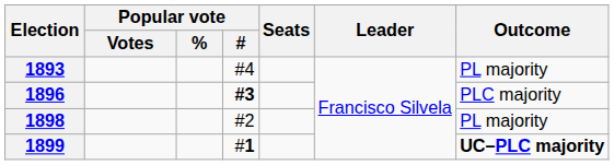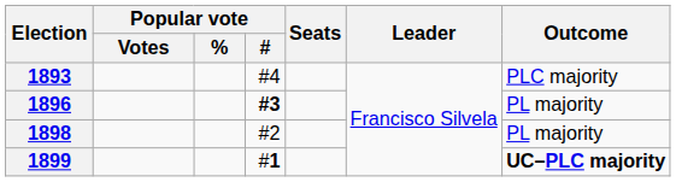1893 | Outcome: PL majority -> PLC majority
1896 | Outcome: PLC majority -> PL majority
